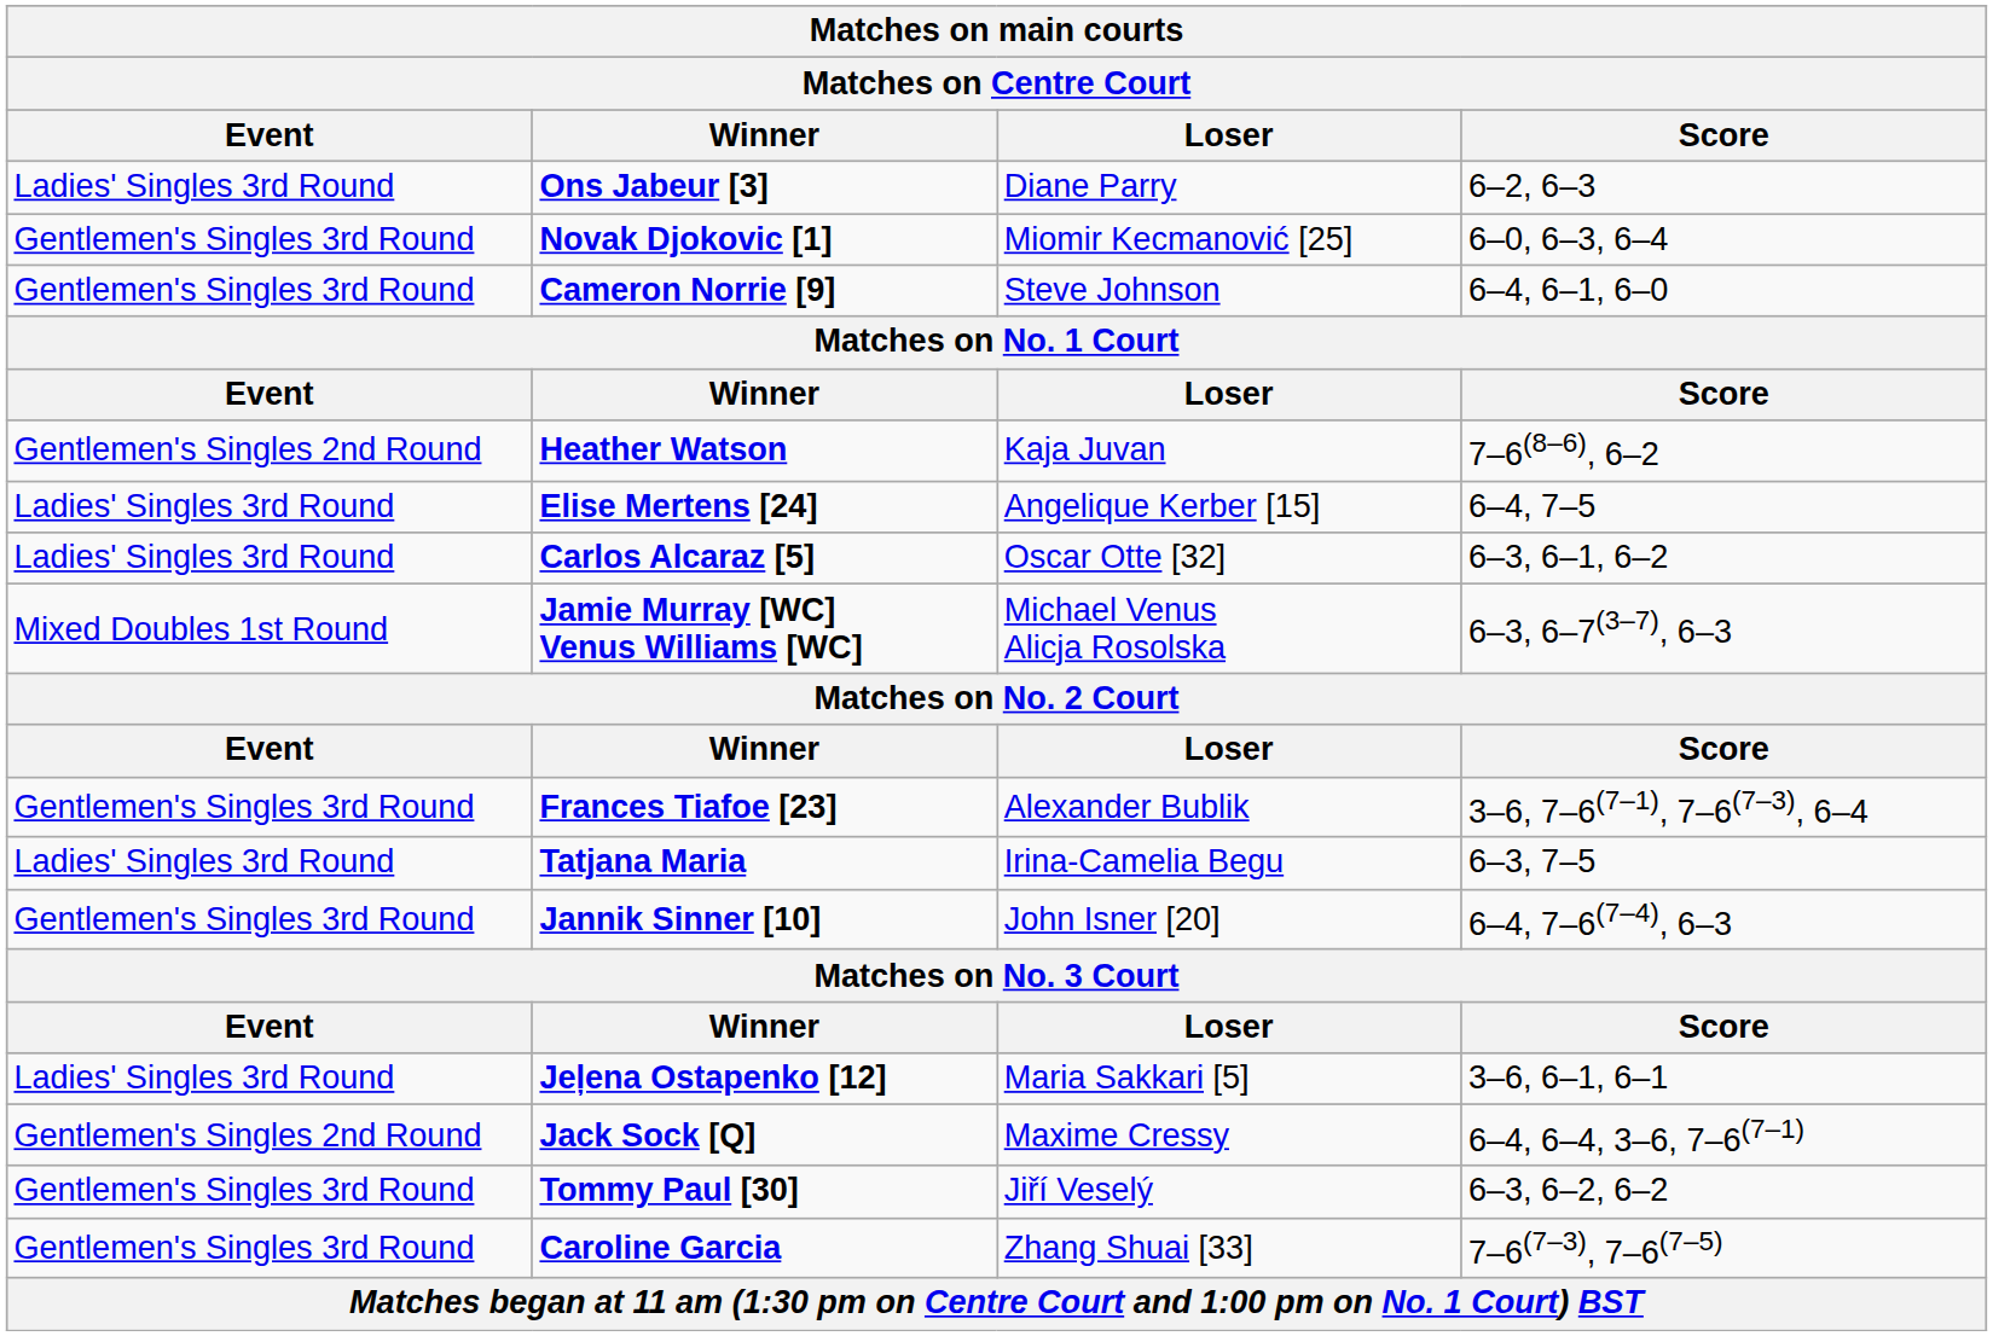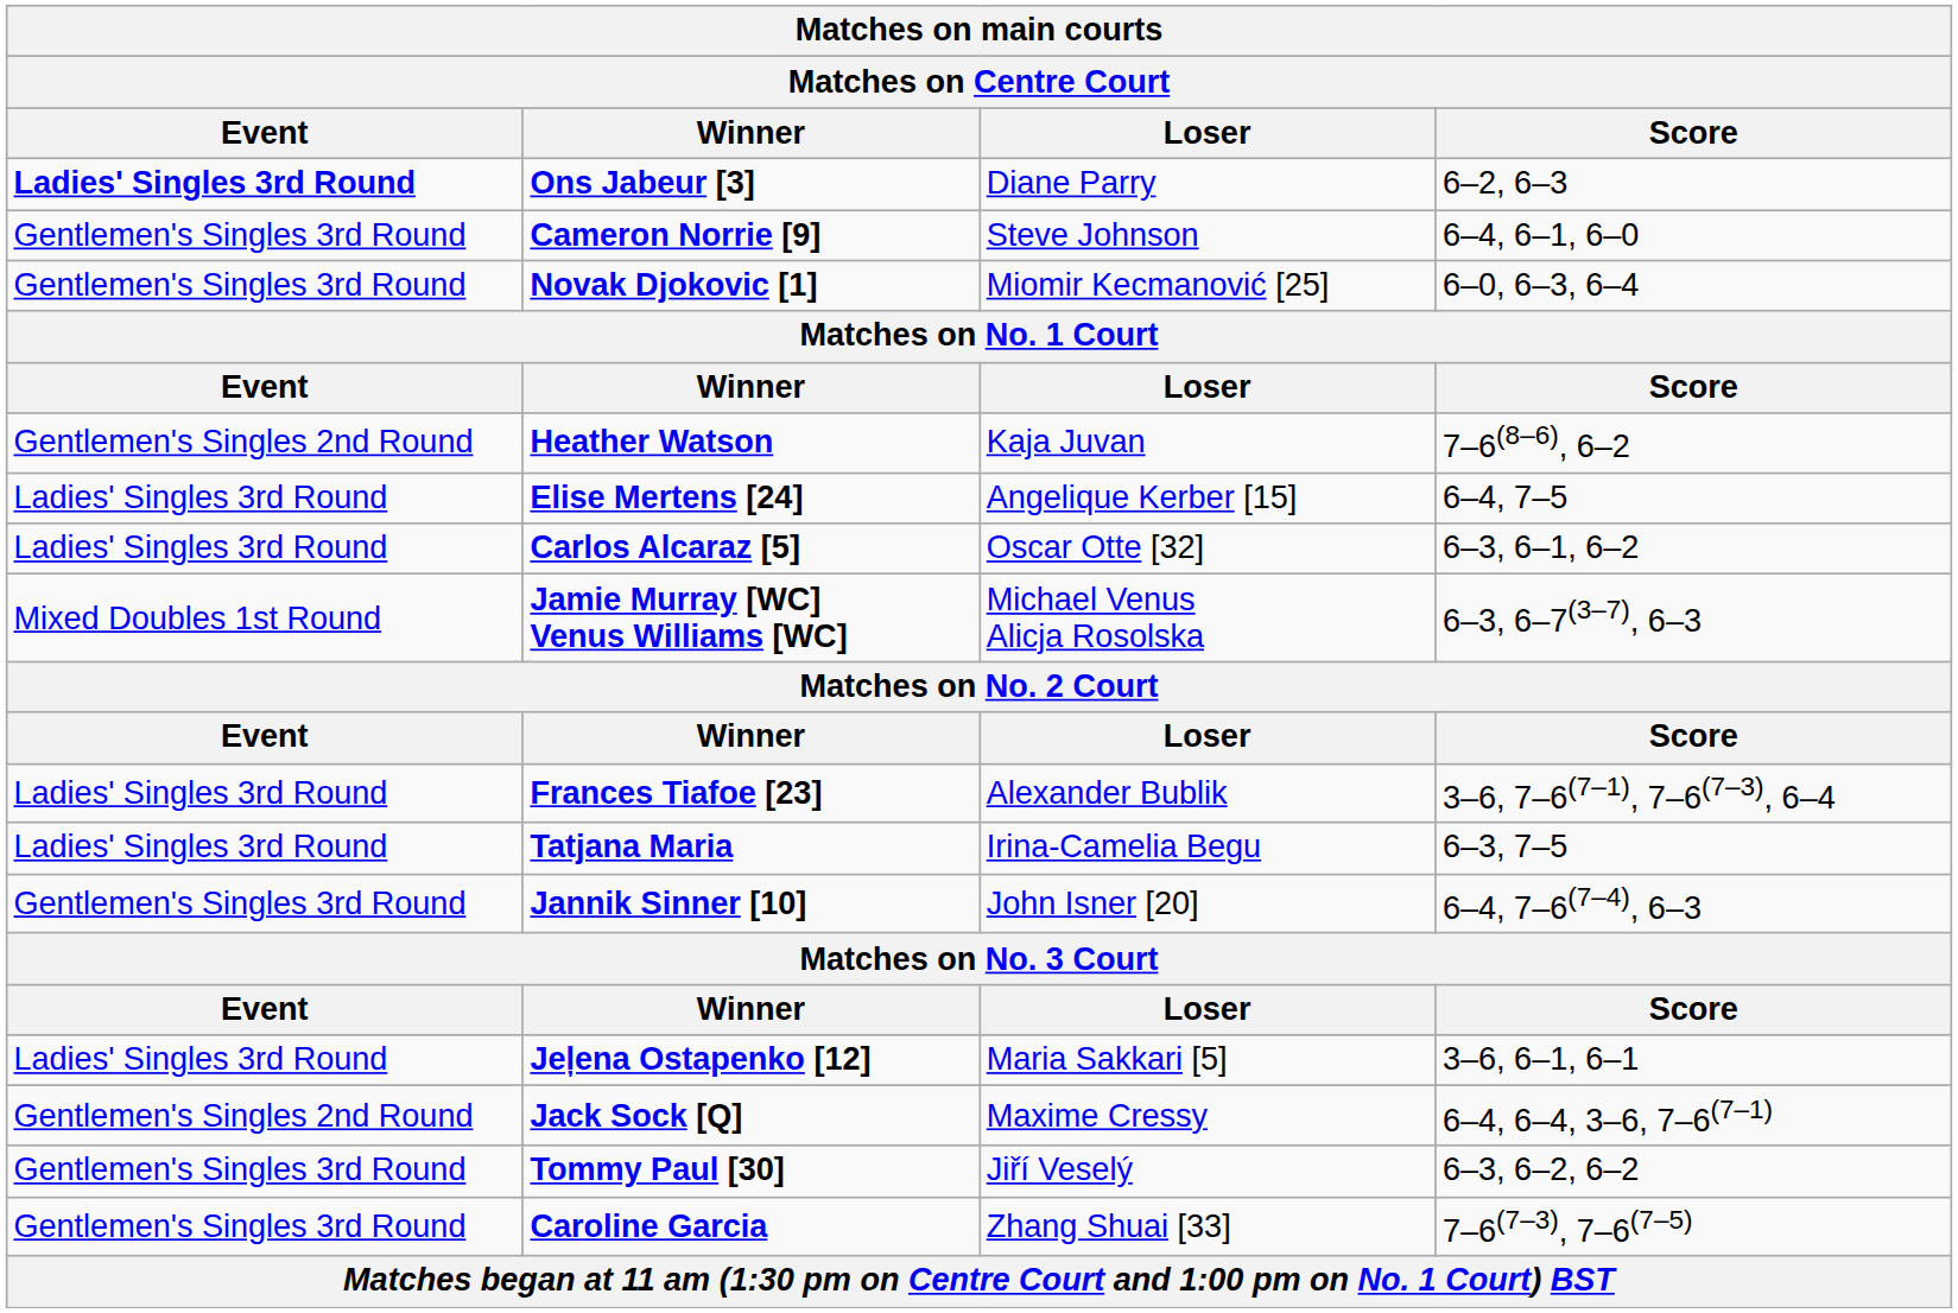Ons Jabeur [3] | Event: normal -> bold
rows swapped: Novak Djokovic [1] <-> Cameron Norrie [9]
Frances Tiafoe [23] | Event: Gentlemen's Singles 3rd Round -> Ladies' Singles 3rd Round
